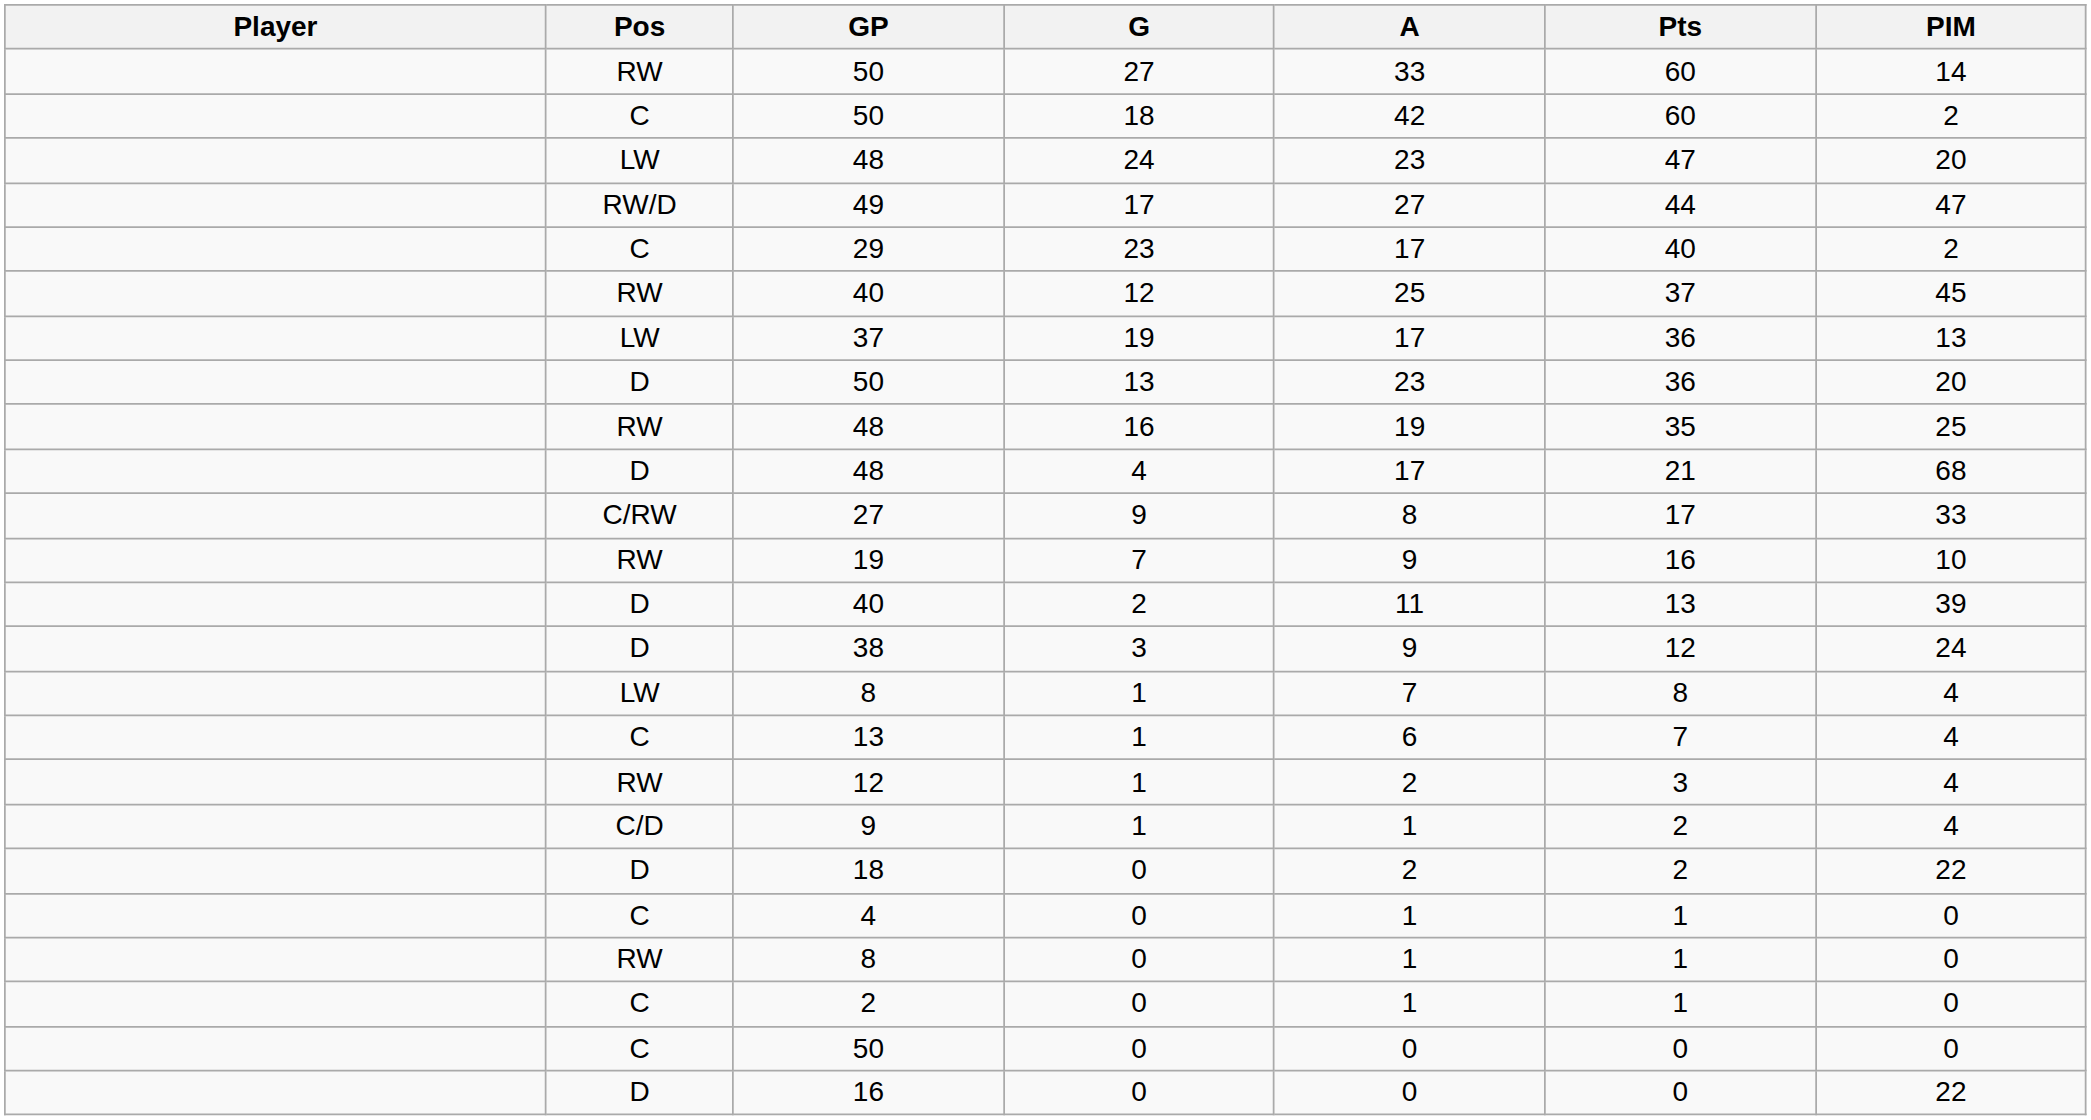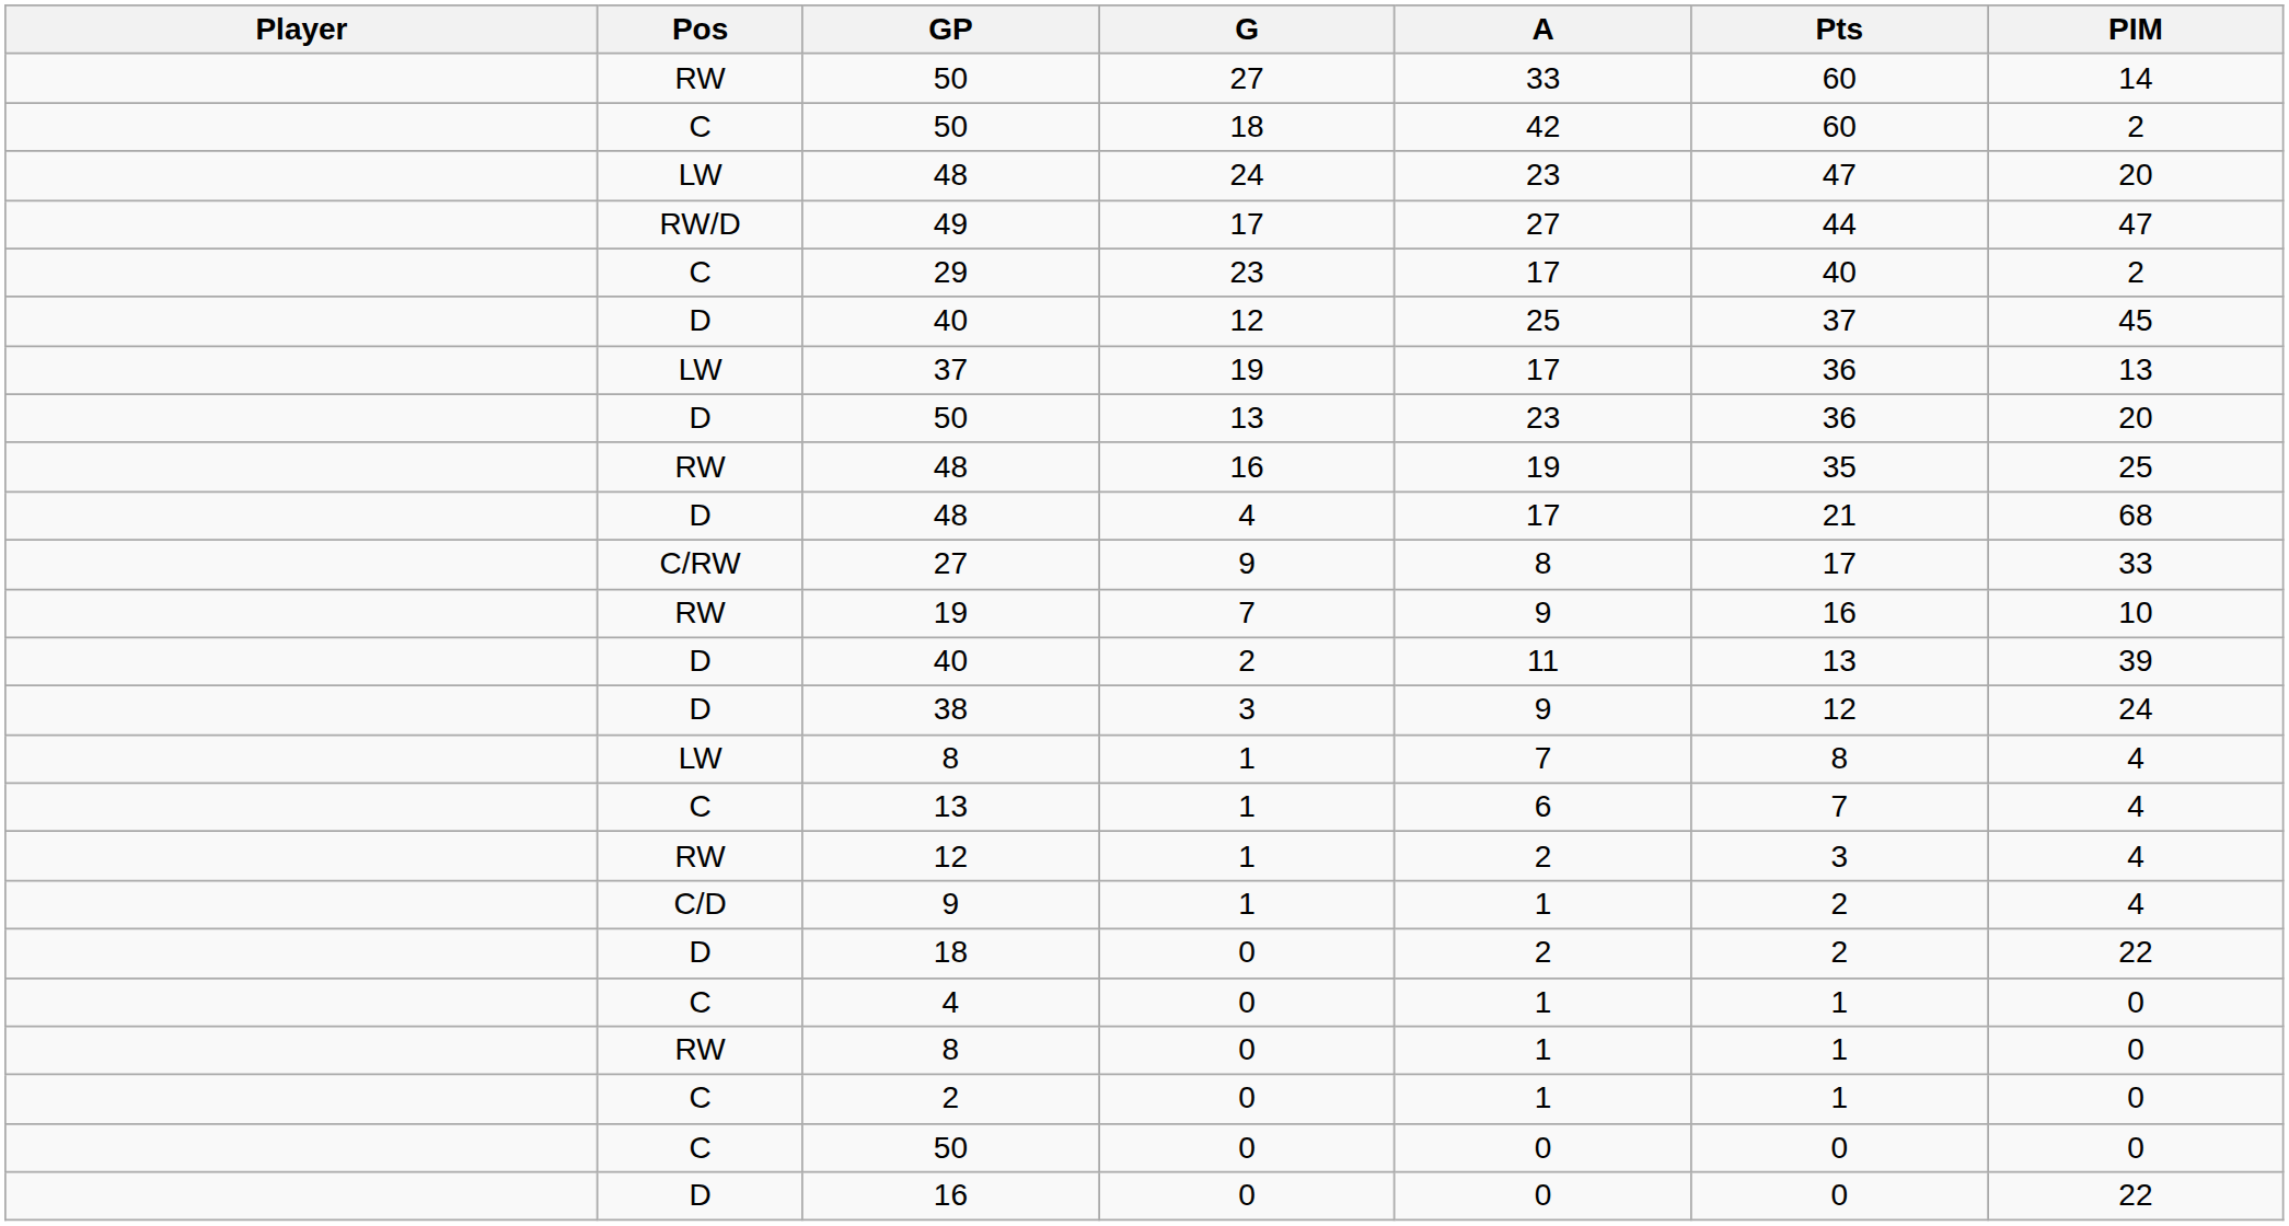40 / 12 | Pos: RW -> D
